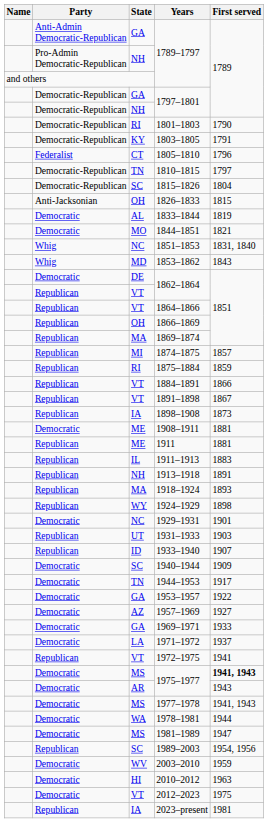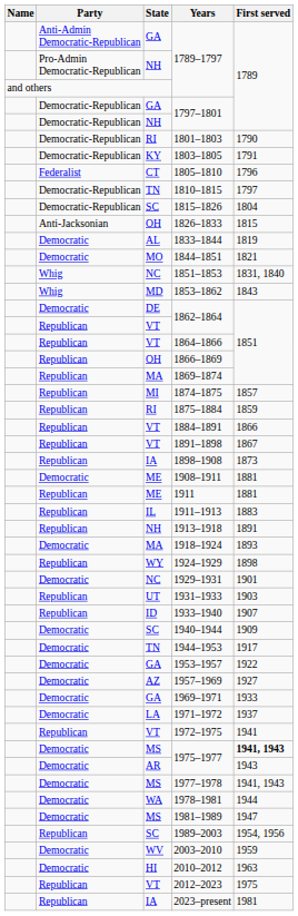1918–1924 | Party: Republican -> Democratic
2012–2023 | Party: Democratic -> Republican
